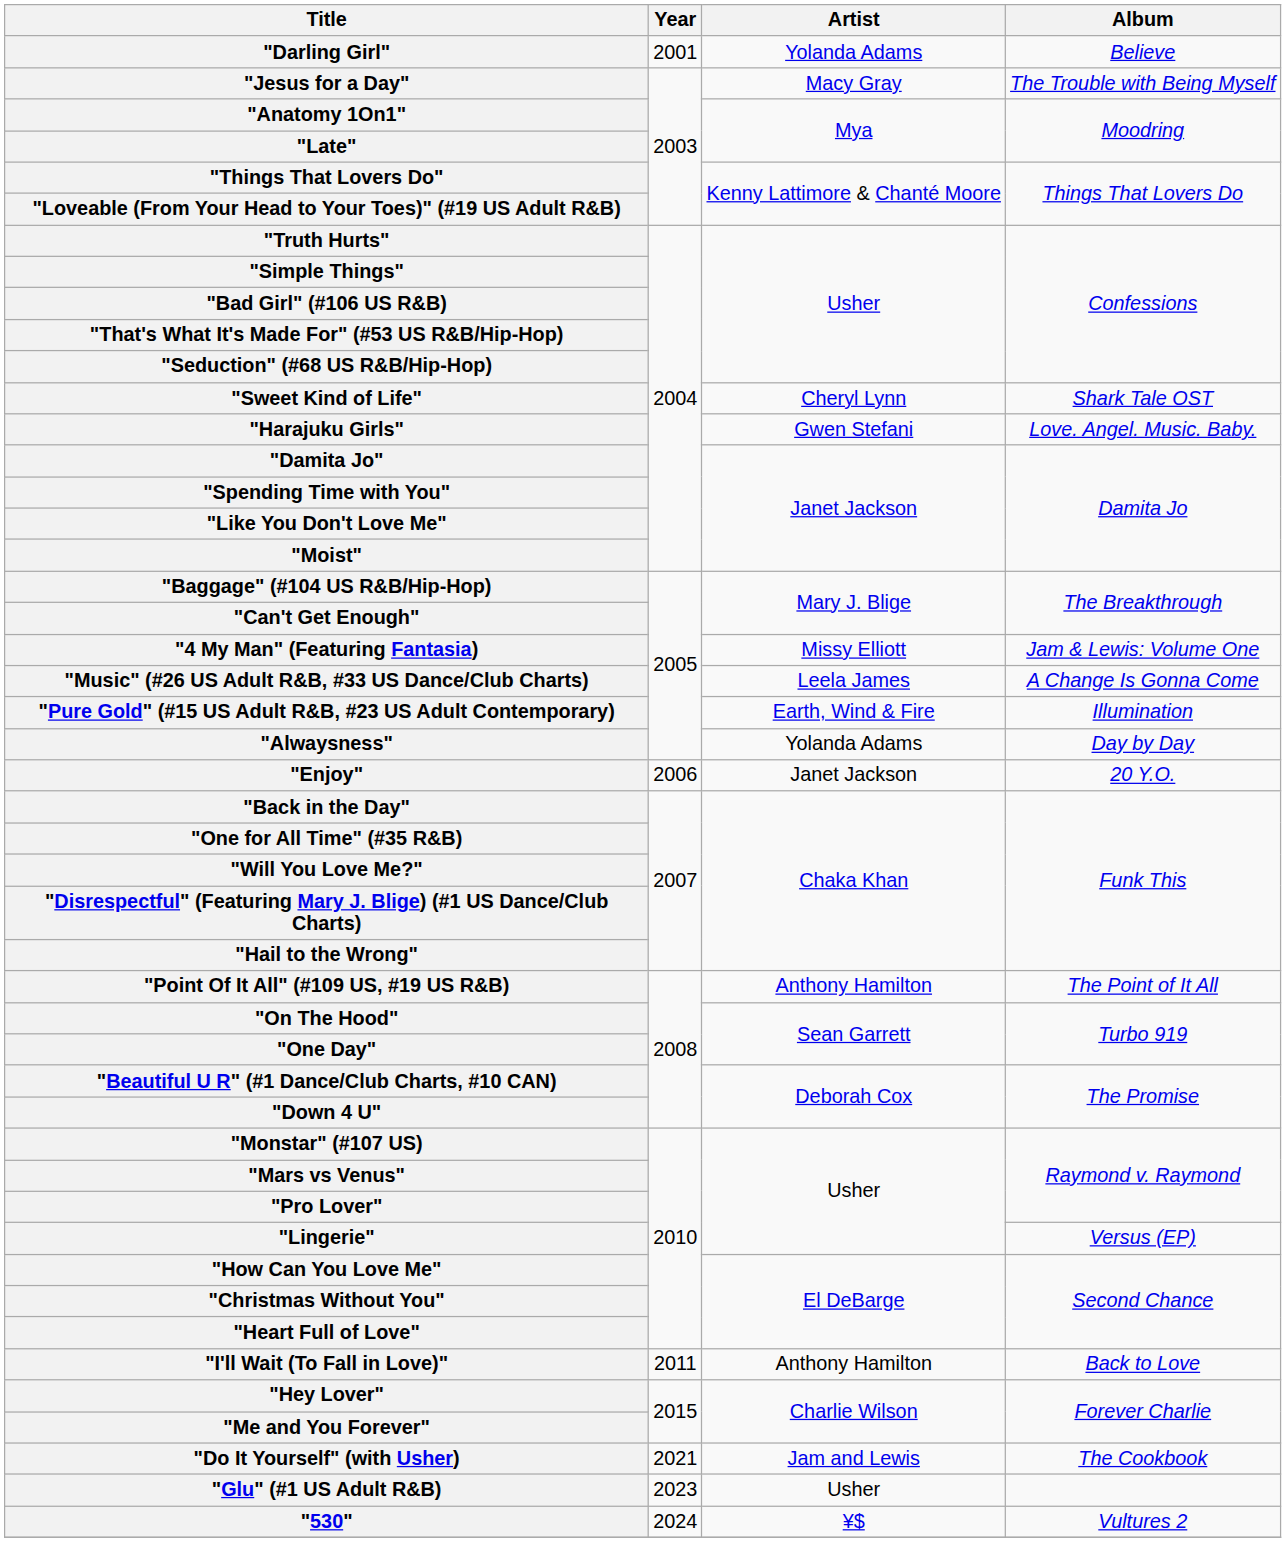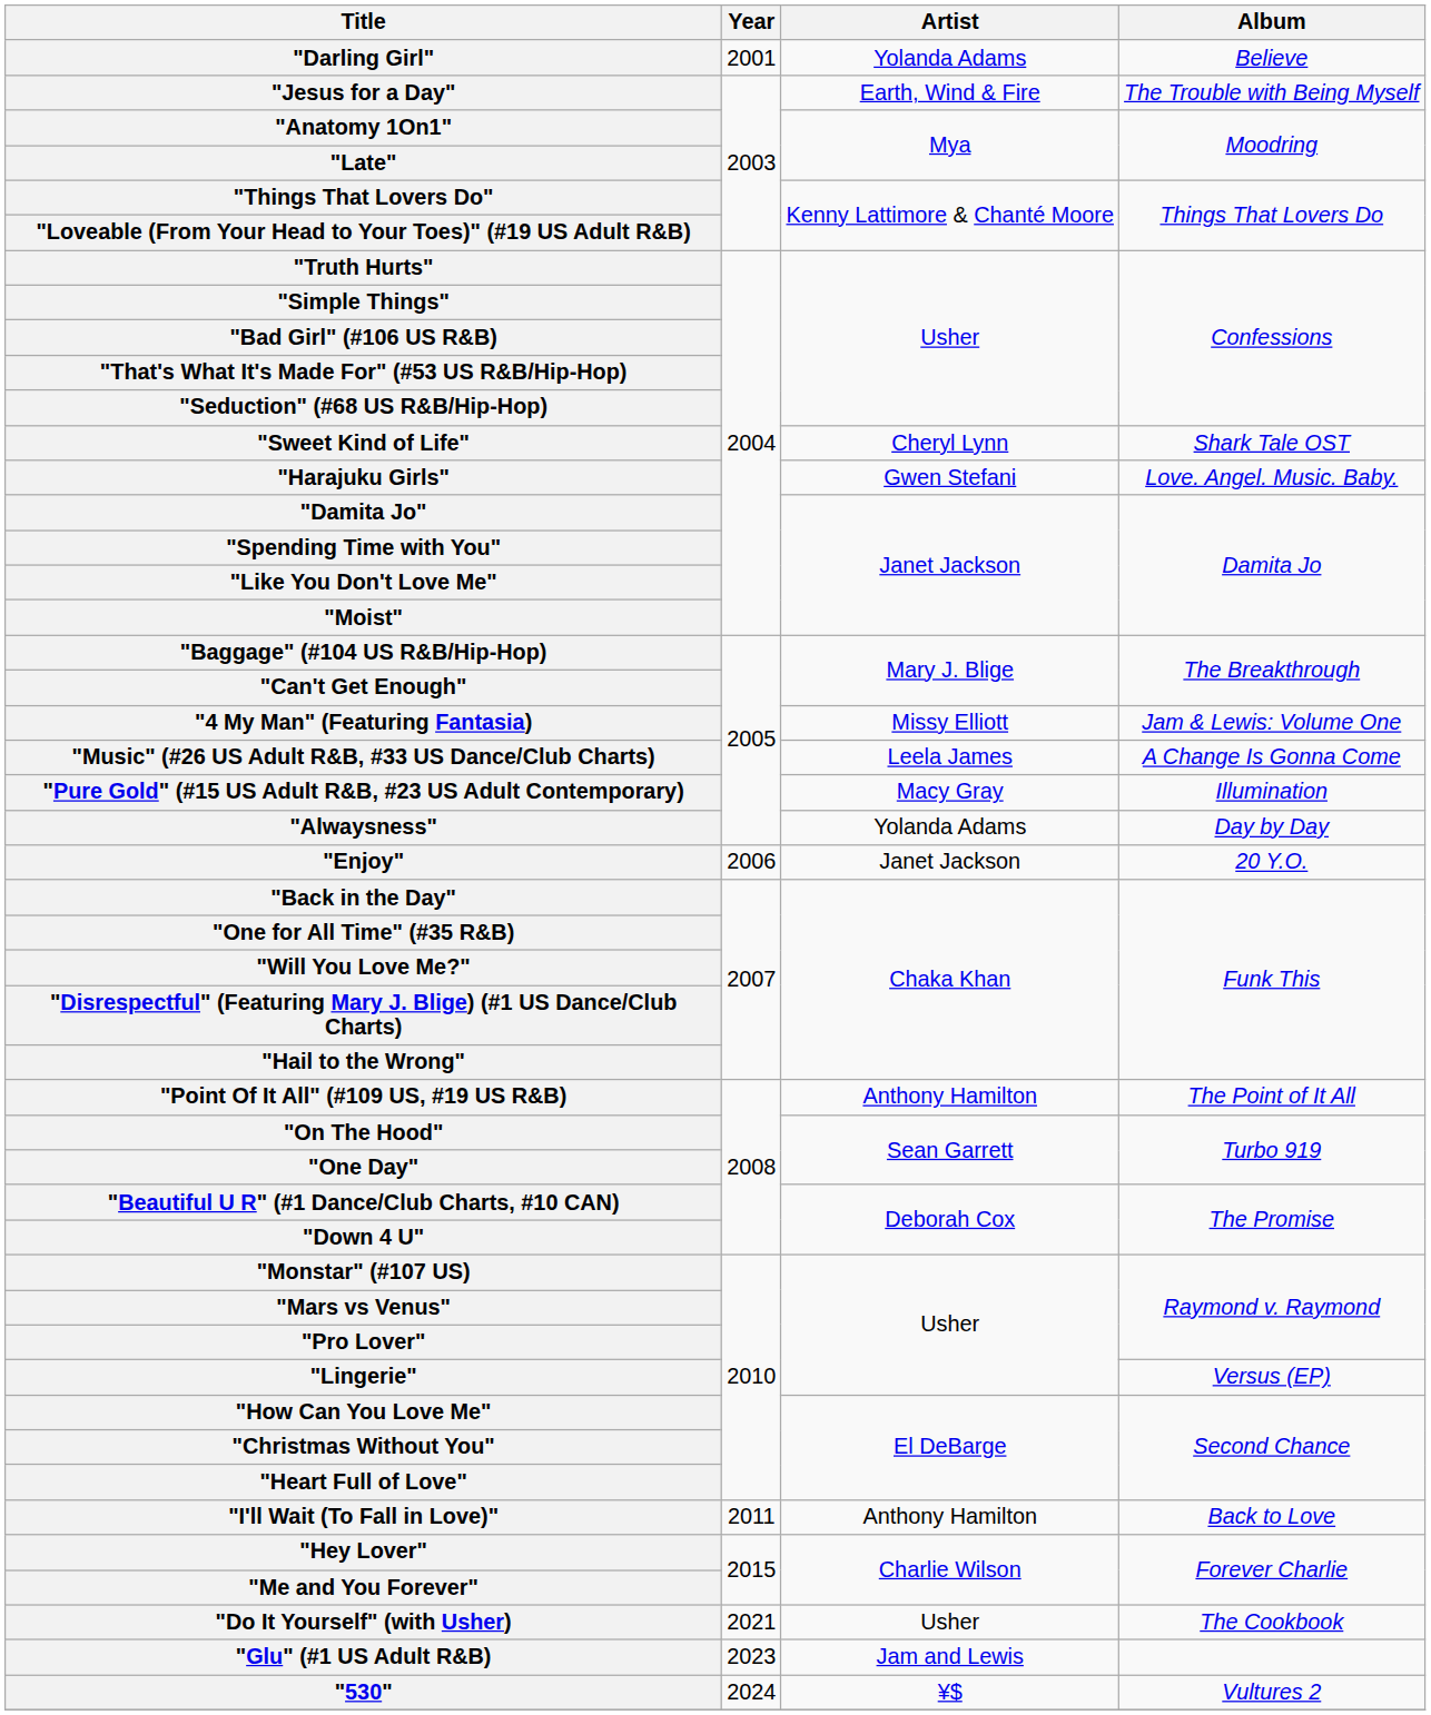"Jesus for a Day" | Artist: Macy Gray -> Earth, Wind & Fire
"Pure Gold" (#15 US Adult R&B, #23 US Adult Contemporary) | Artist: Earth, Wind & Fire -> Macy Gray
"Do It Yourself" (with Usher) | Artist: Jam and Lewis -> Usher
"Glu" (#1 US Adult R&B) | Artist: Usher -> Jam and Lewis
